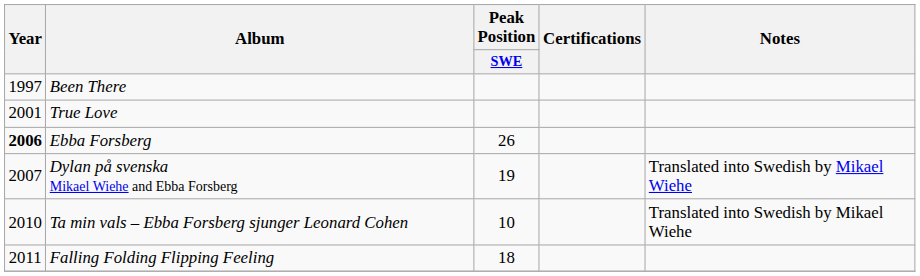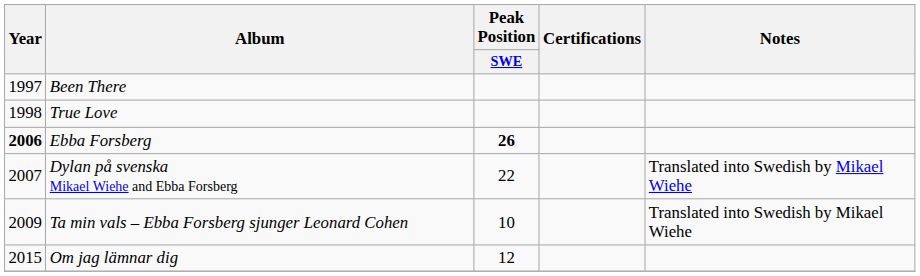True Love | Year: 2001 -> 1998
Ebba Forsberg | Peak Position / SWE: normal -> bold
Dylan på svenska Mikael Wiehe and Ebba Forsberg | Peak Position / SWE: 19 -> 22
Ta min vals – Ebba Forsberg sjunger Leonard Cohen | Year: 2010 -> 2009
- row: 2011 | Falling Folding Flipping Feeling | 18
+ row: 2015 | Om jag lämnar dig | 12
